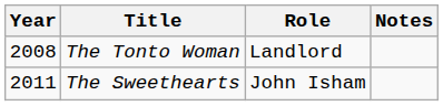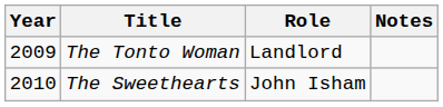The Tonto Woman | Year: 2008 -> 2009
The Sweethearts | Year: 2011 -> 2010
